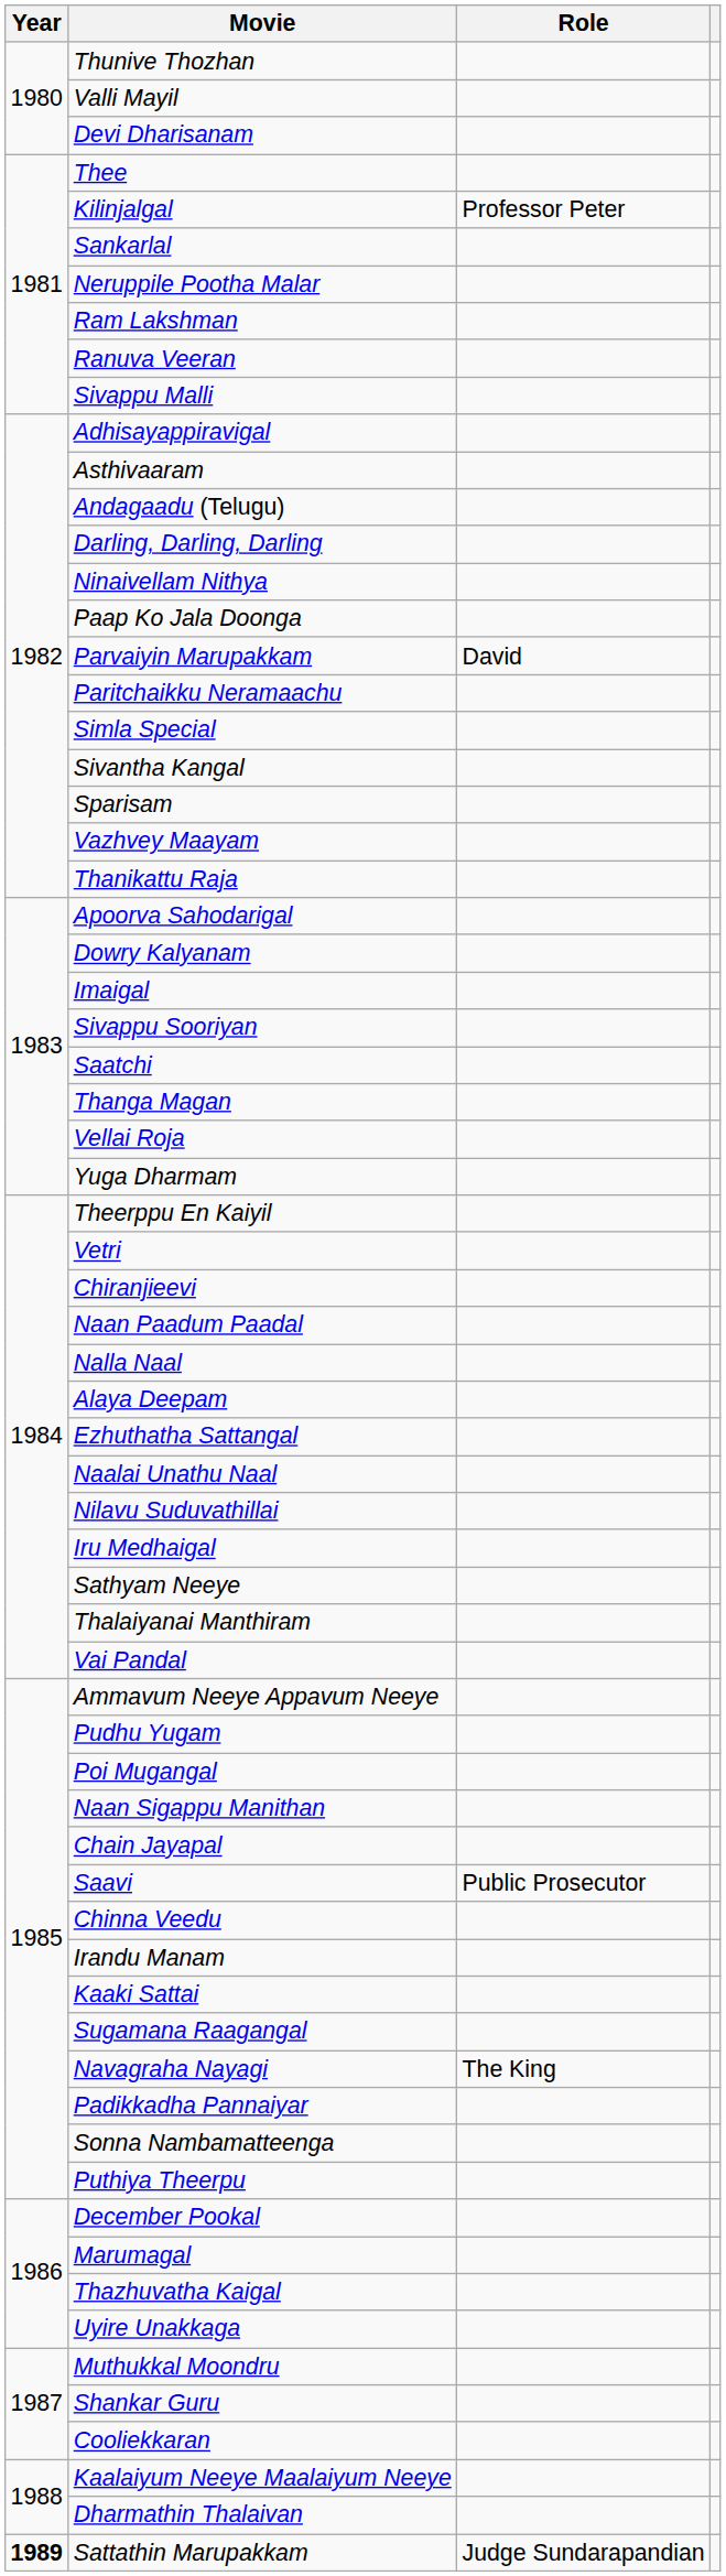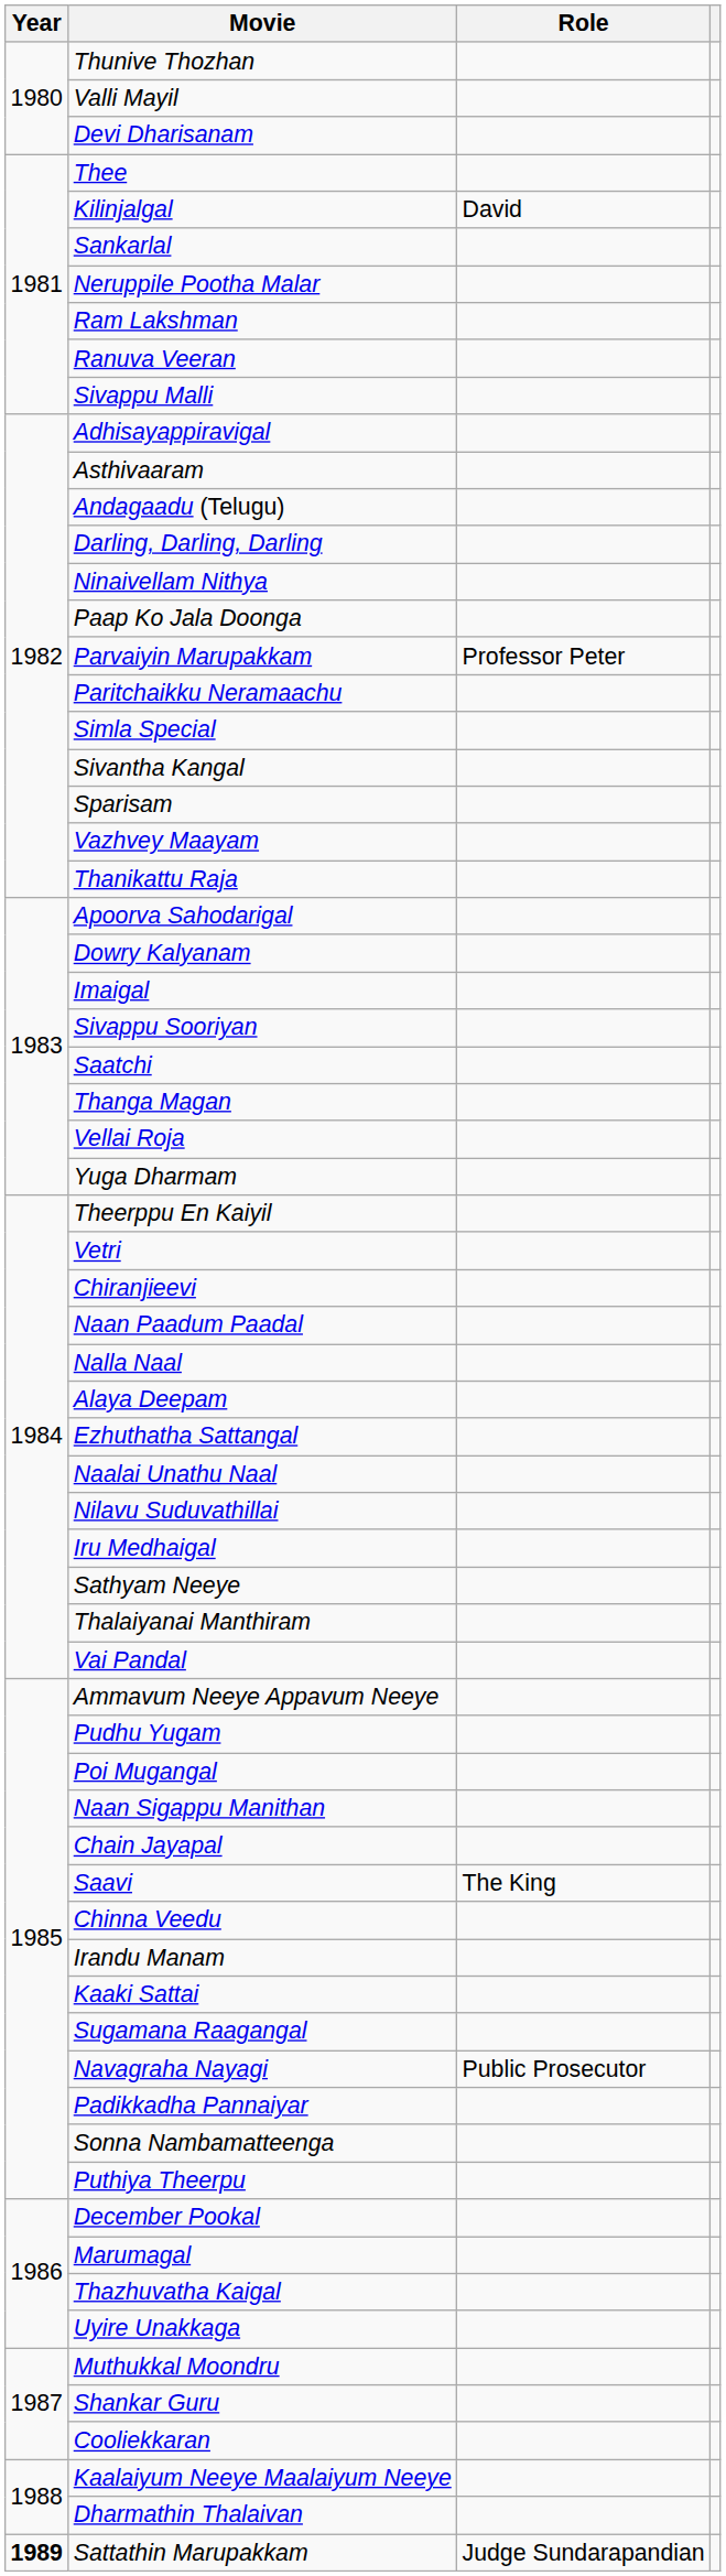Kilinjalgal | Role: Professor Peter -> David
Parvaiyin Marupakkam | Role: David -> Professor Peter
Saavi | Role: Public Prosecutor -> The King
Navagraha Nayagi | Role: The King -> Public Prosecutor
